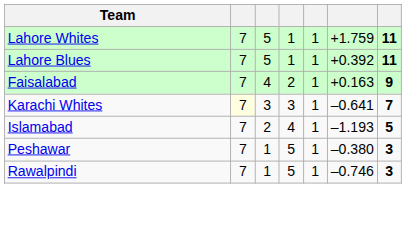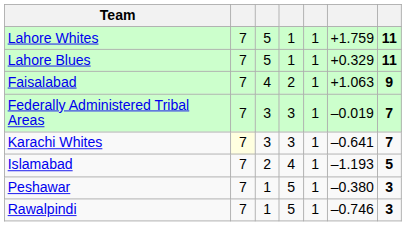Lahore Blues | column 6: +0.392 -> +0.329
Faisalabad | column 6: +0.163 -> +1.063
+ row: Federally Administered Tribal Areas | 7 | 3 | 3 | 1 | –0.019 | 7
